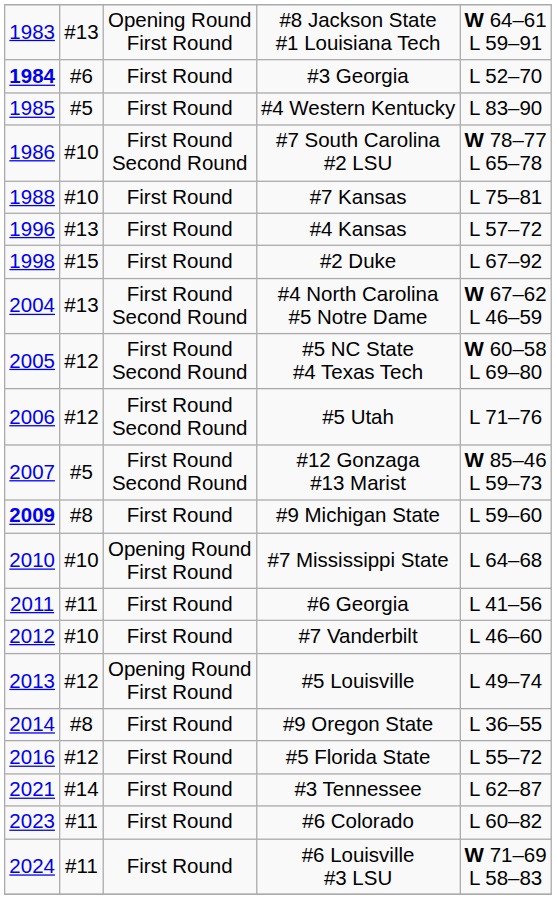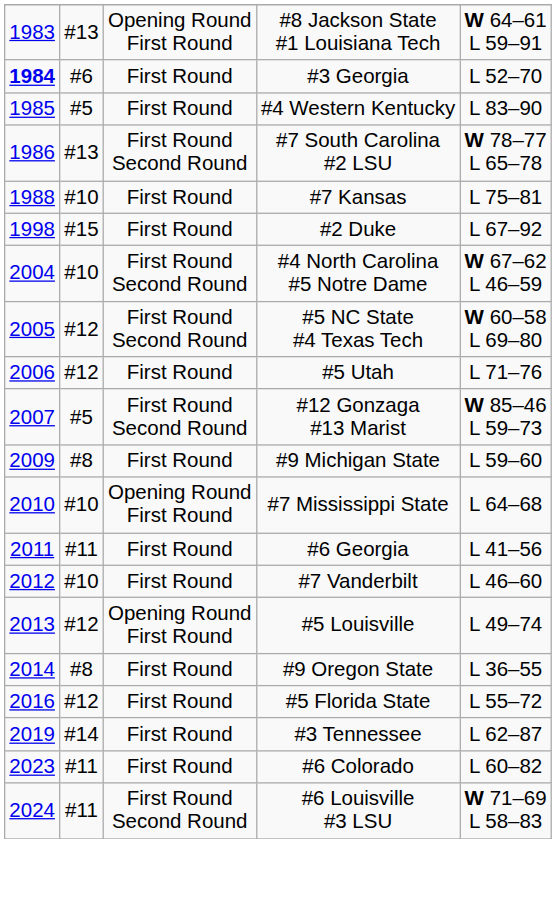#7 South Carolina #2 LSU | column 2: #10 -> #13
- row: 1996 | #13 | First Round | #4 Kansas | L 57–72
#4 North Carolina #5 Notre Dame | column 2: #13 -> #10
#5 Utah | column 3: First Round Second Round -> First Round
#9 Michigan State | column 1: bold -> normal
#3 Tennessee | column 1: 2021 -> 2019
#6 Louisville #3 LSU | column 3: First Round -> First Round Second Round
